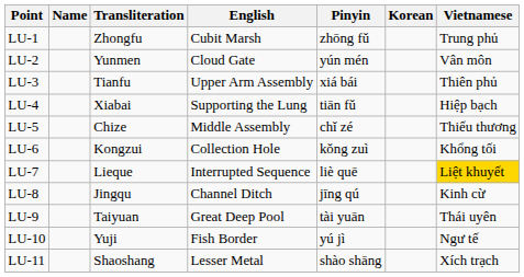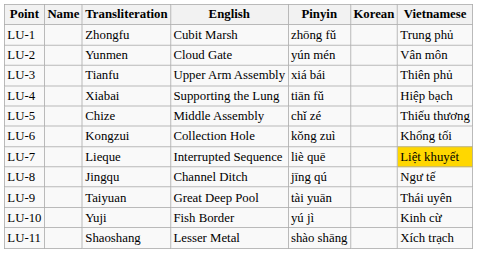LU-8 | Vietnamese: Kinh cừ -> Ngư tế
LU-10 | Vietnamese: Ngư tế -> Kinh cừ
